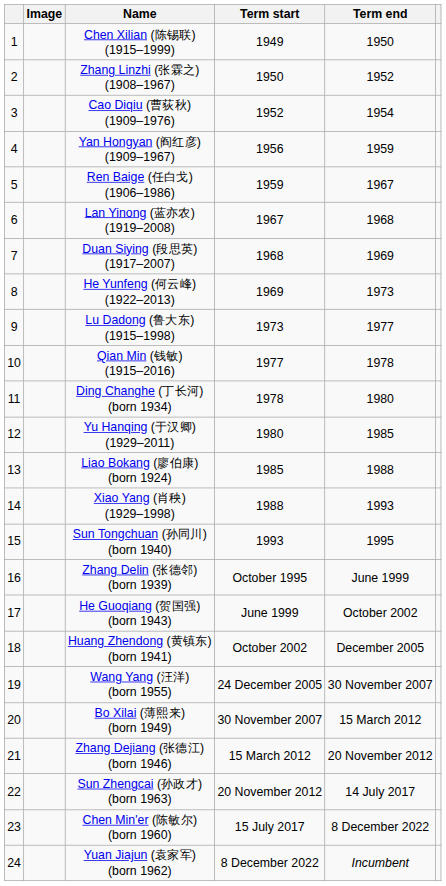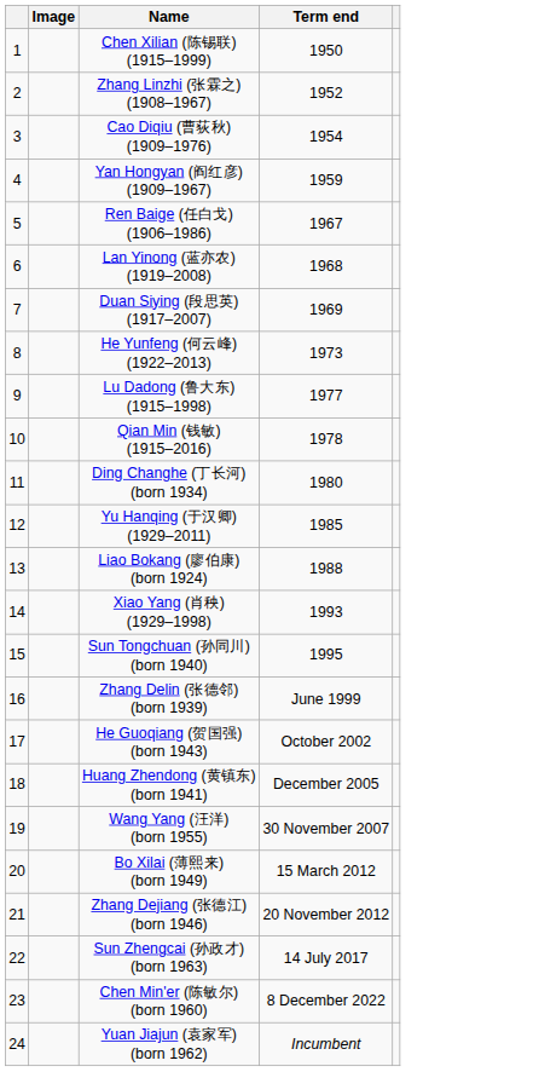- column: Term start | 1949 | 1950 | 1952 | 1956 | 1959 | 1967 | 1968 | 1969 | 1973 | 1977 | 1978 | 1980 | 1985 | 1988 | 1993 | October 1995 | June 1999 | October 2002 | 24 December 2005 | 30 November 2007 | 15 March 2012 | 20 November 2012 | 15 July 2017 | 8 December 2022
